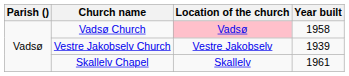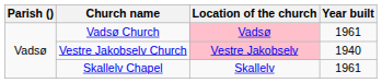Vadsø Church | Year built: 1958 -> 1961
Vestre Jakobselv Church | Location of the church: no background -> pink background
Vestre Jakobselv Church | Year built: 1939 -> 1940
